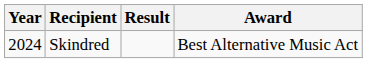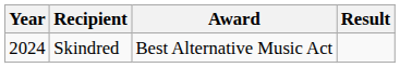columns swapped: Award <-> Result
